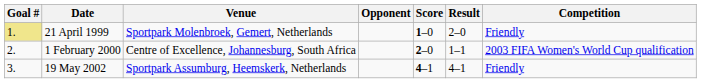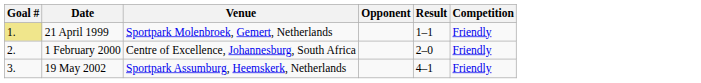- column: Score | 1–0 | 2–0 | 4–1
21 April 1999 | Result: 2–0 -> 1–1
1 February 2000 | Result: 1–1 -> 2–0
1 February 2000 | Competition: 2003 FIFA Women's World Cup qualification -> Friendly
